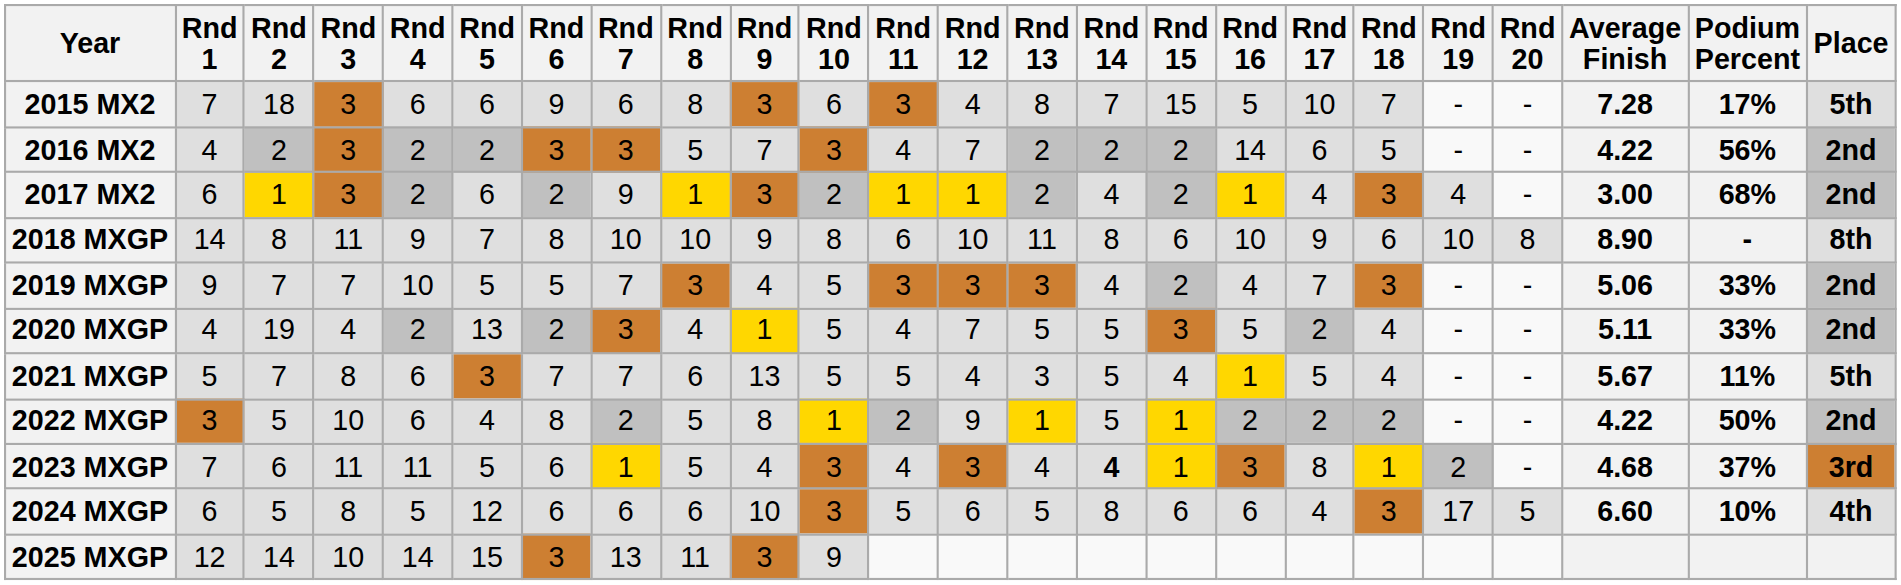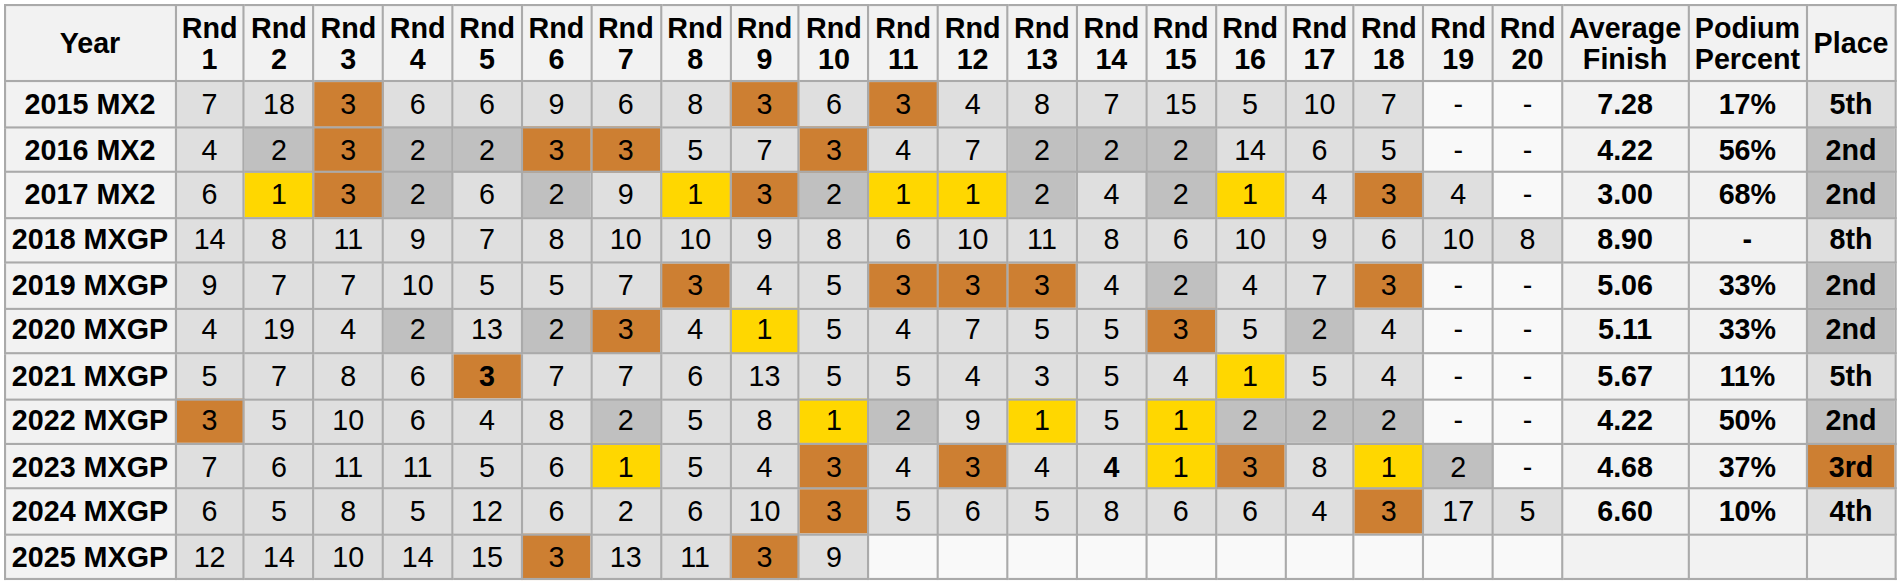2021 MXGP | Rnd 5: normal -> bold
2024 MXGP | Rnd 7: 6 -> 2
